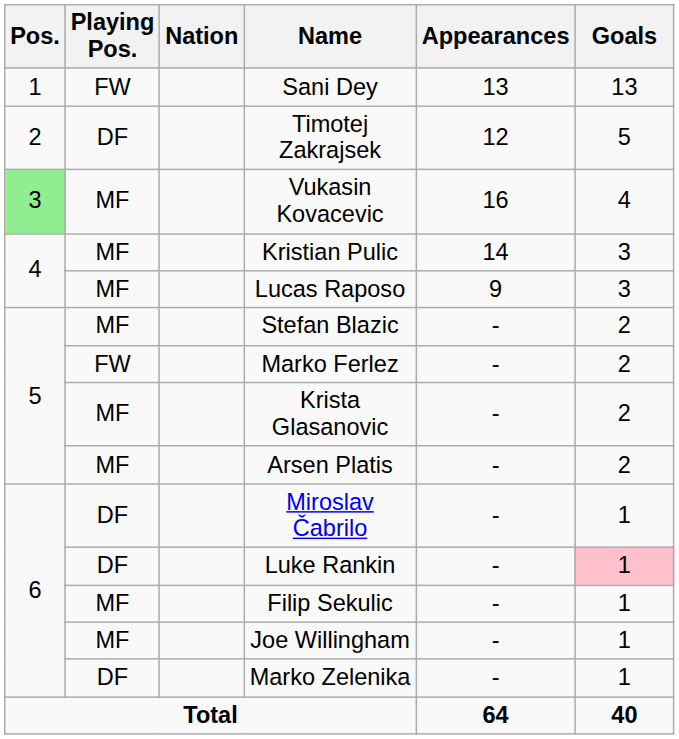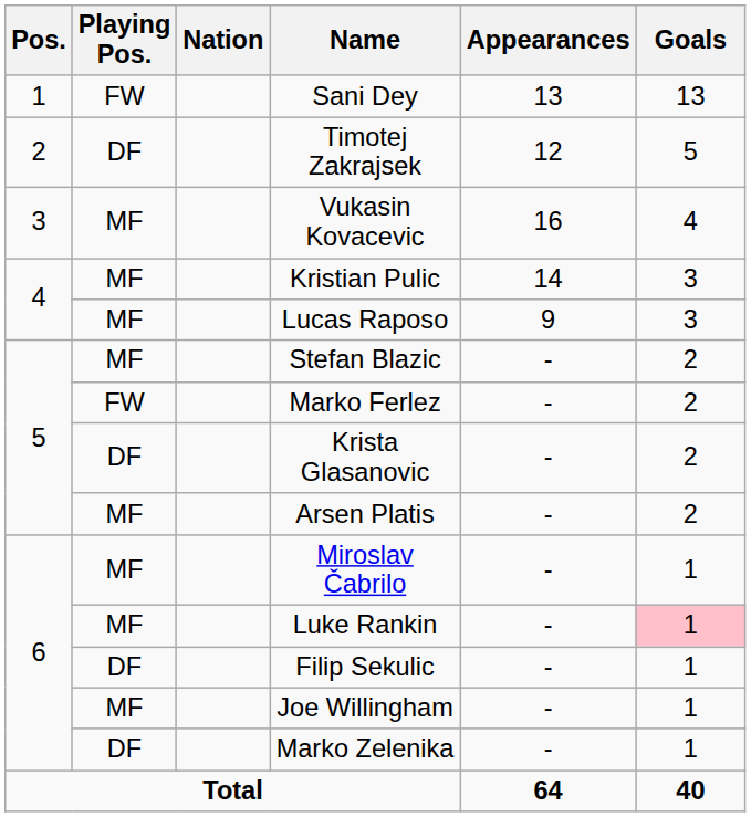Vukasin Kovacevic | Pos.: lightgreen background -> no background
Krista Glasanovic | Playing Pos.: MF -> DF
Miroslav Čabrilo | Playing Pos.: DF -> MF
Luke Rankin | Playing Pos.: DF -> MF
Filip Sekulic | Playing Pos.: MF -> DF
